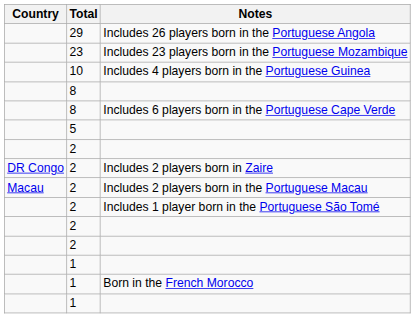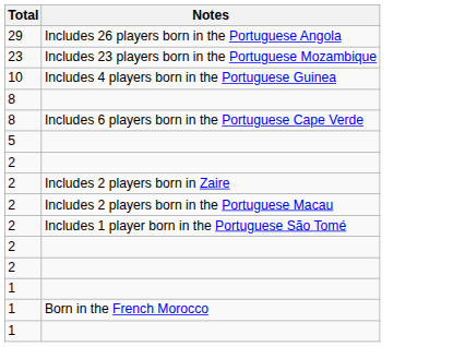- column: Country | DR Congo | Macau
